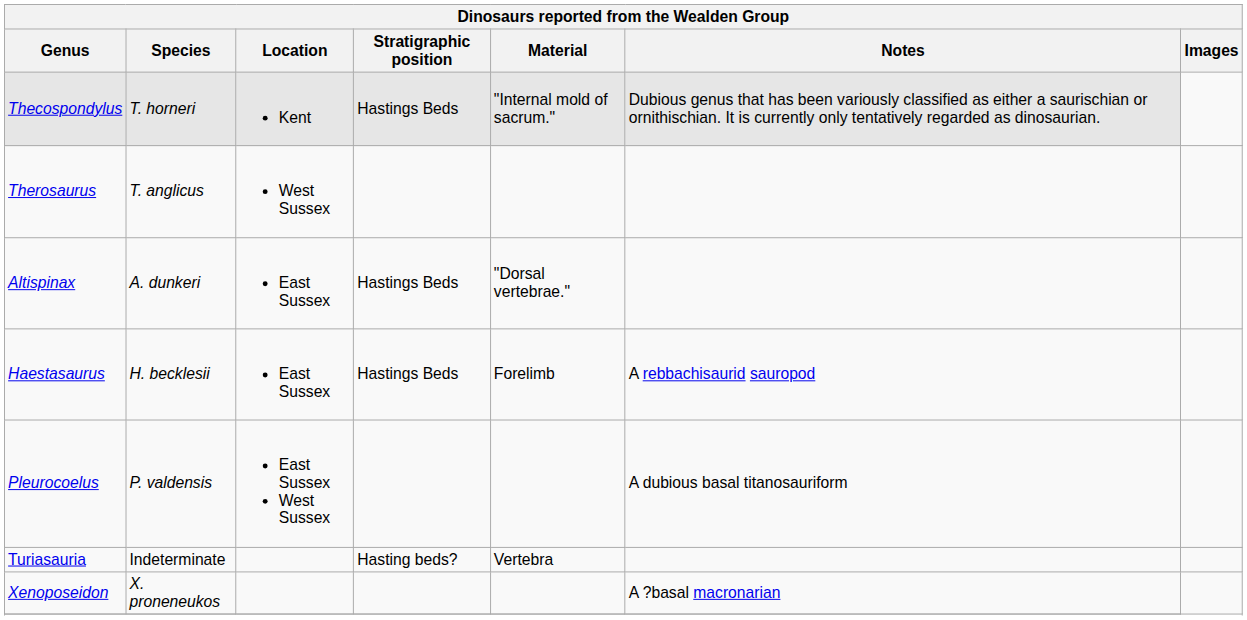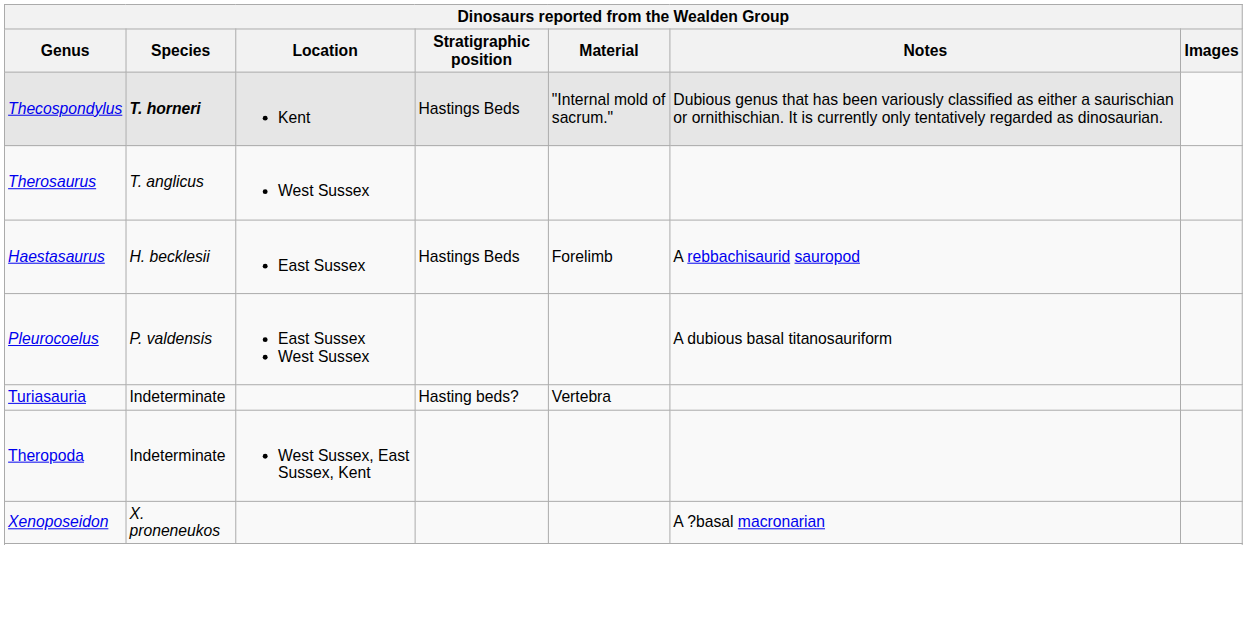Thecospondylus | Species: normal -> bold
- row: Altispinax | A. dunkeri | East Sussex | Hastings Beds | "Dorsal vertebrae."
+ row: Theropoda | Indeterminate | West Sussex, East Sussex, Kent
